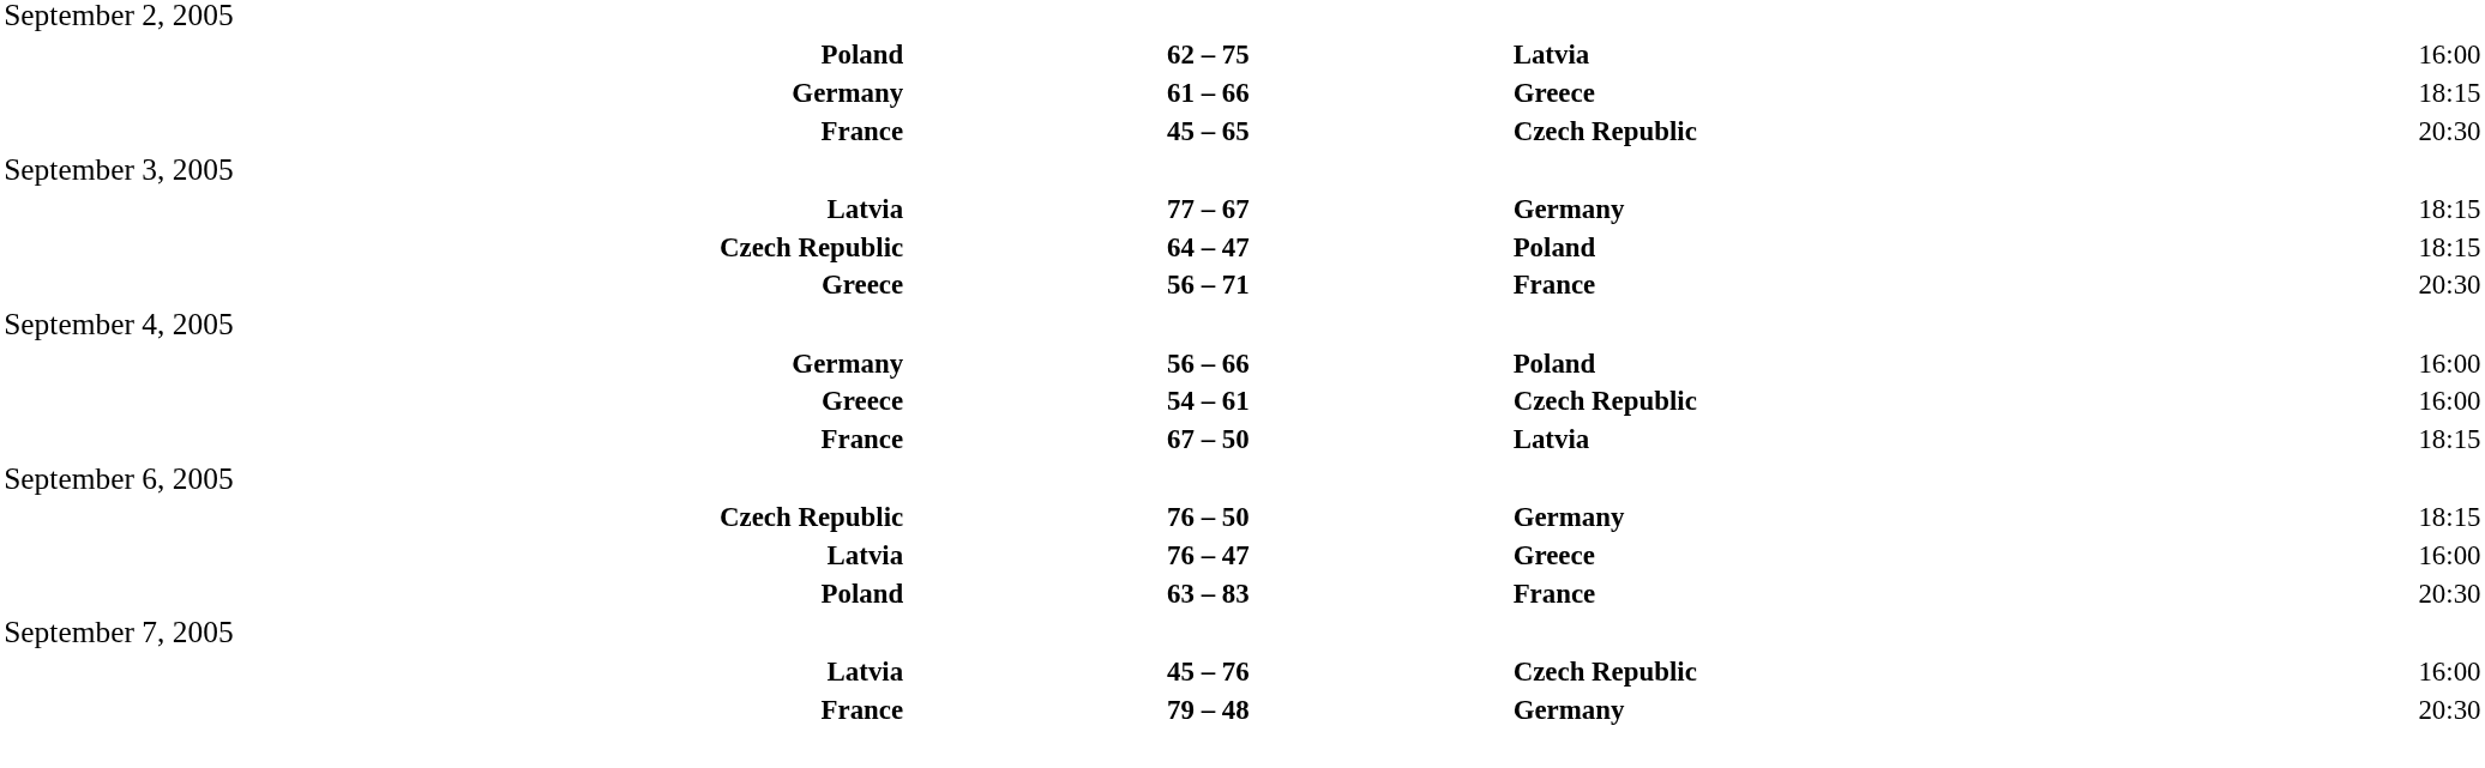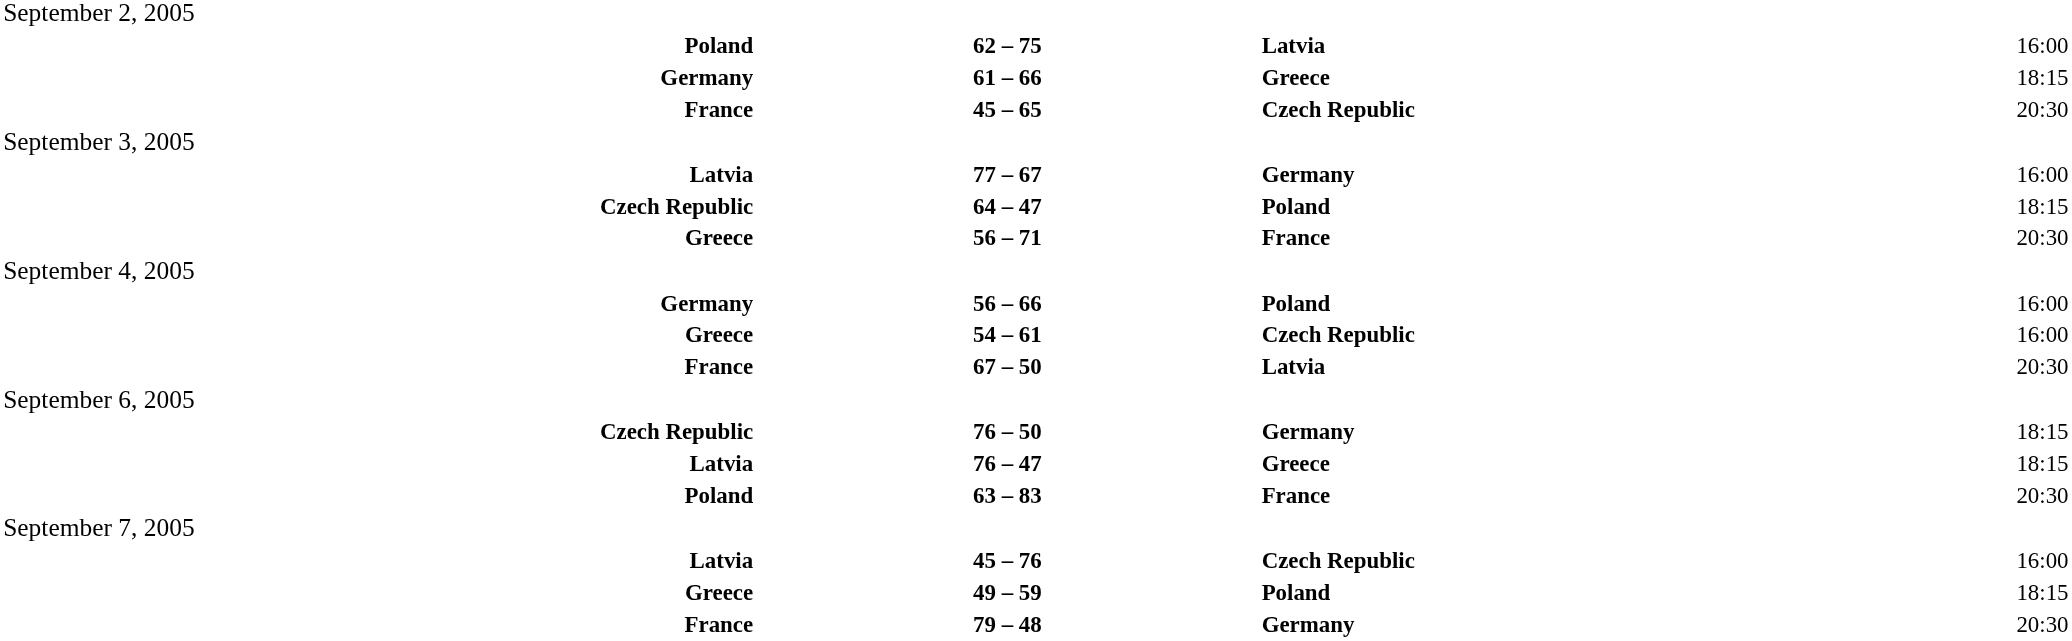77 – 67 | column 4: 18:15 -> 16:00
67 – 50 | column 4: 18:15 -> 20:30
76 – 47 | column 4: 16:00 -> 18:15
+ row: Greece | 49 – 59 | Poland | 18:15
